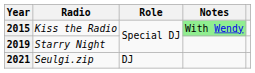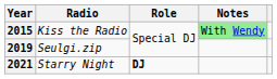2019 | Radio: Starry Night -> Seulgi.zip
2021 | Radio: Seulgi.zip -> Starry Night
2021 | Role: normal -> bold
